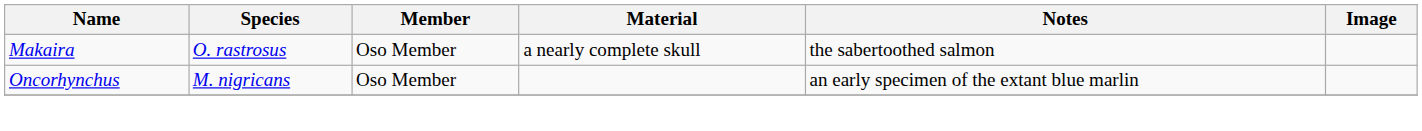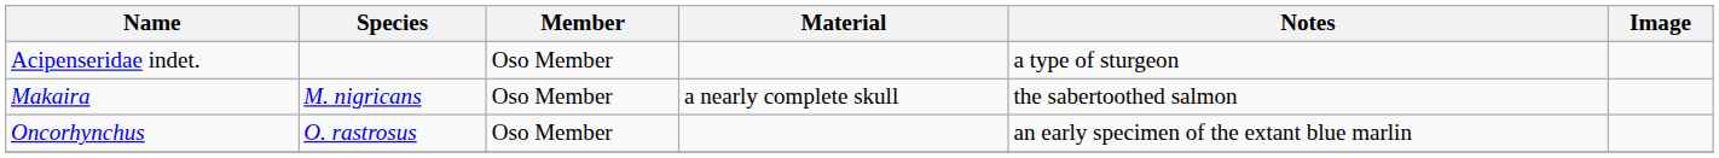+ row: Acipenseridae indet. | Oso Member | a type of sturgeon
Makaira | Species: O. rastrosus -> M. nigricans
Oncorhynchus | Species: M. nigricans -> O. rastrosus
